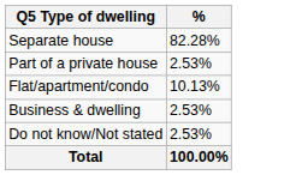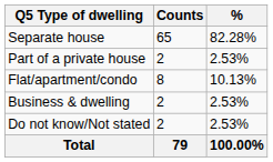+ column: Counts | 65 | 2 | 8 | 2 | 2 | 79
